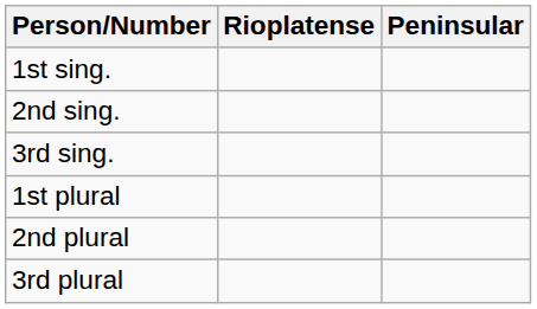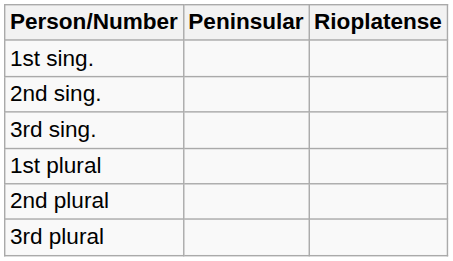columns swapped: Peninsular <-> Rioplatense
